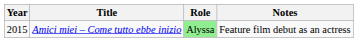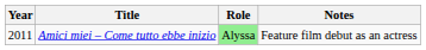Amici miei – Come tutto ebbe inizio | Year: 2015 -> 2011
